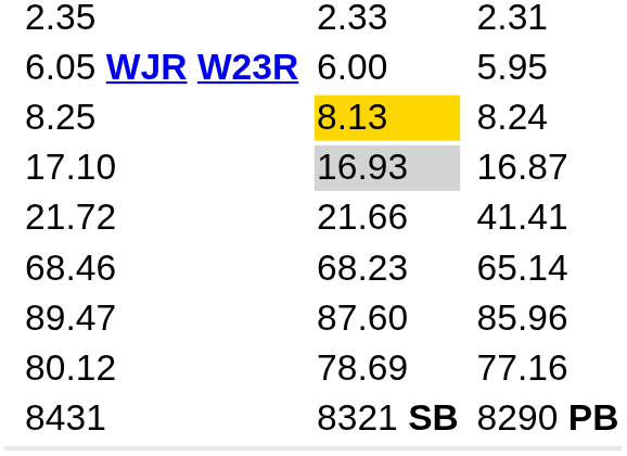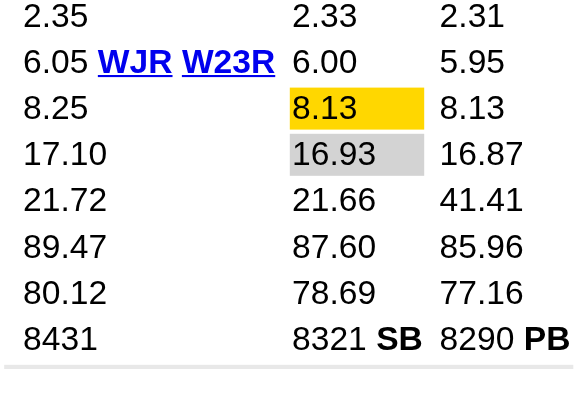8.25 | column 7: 8.24 -> 8.13
- row: 68.46 | 68.23 | 65.14
